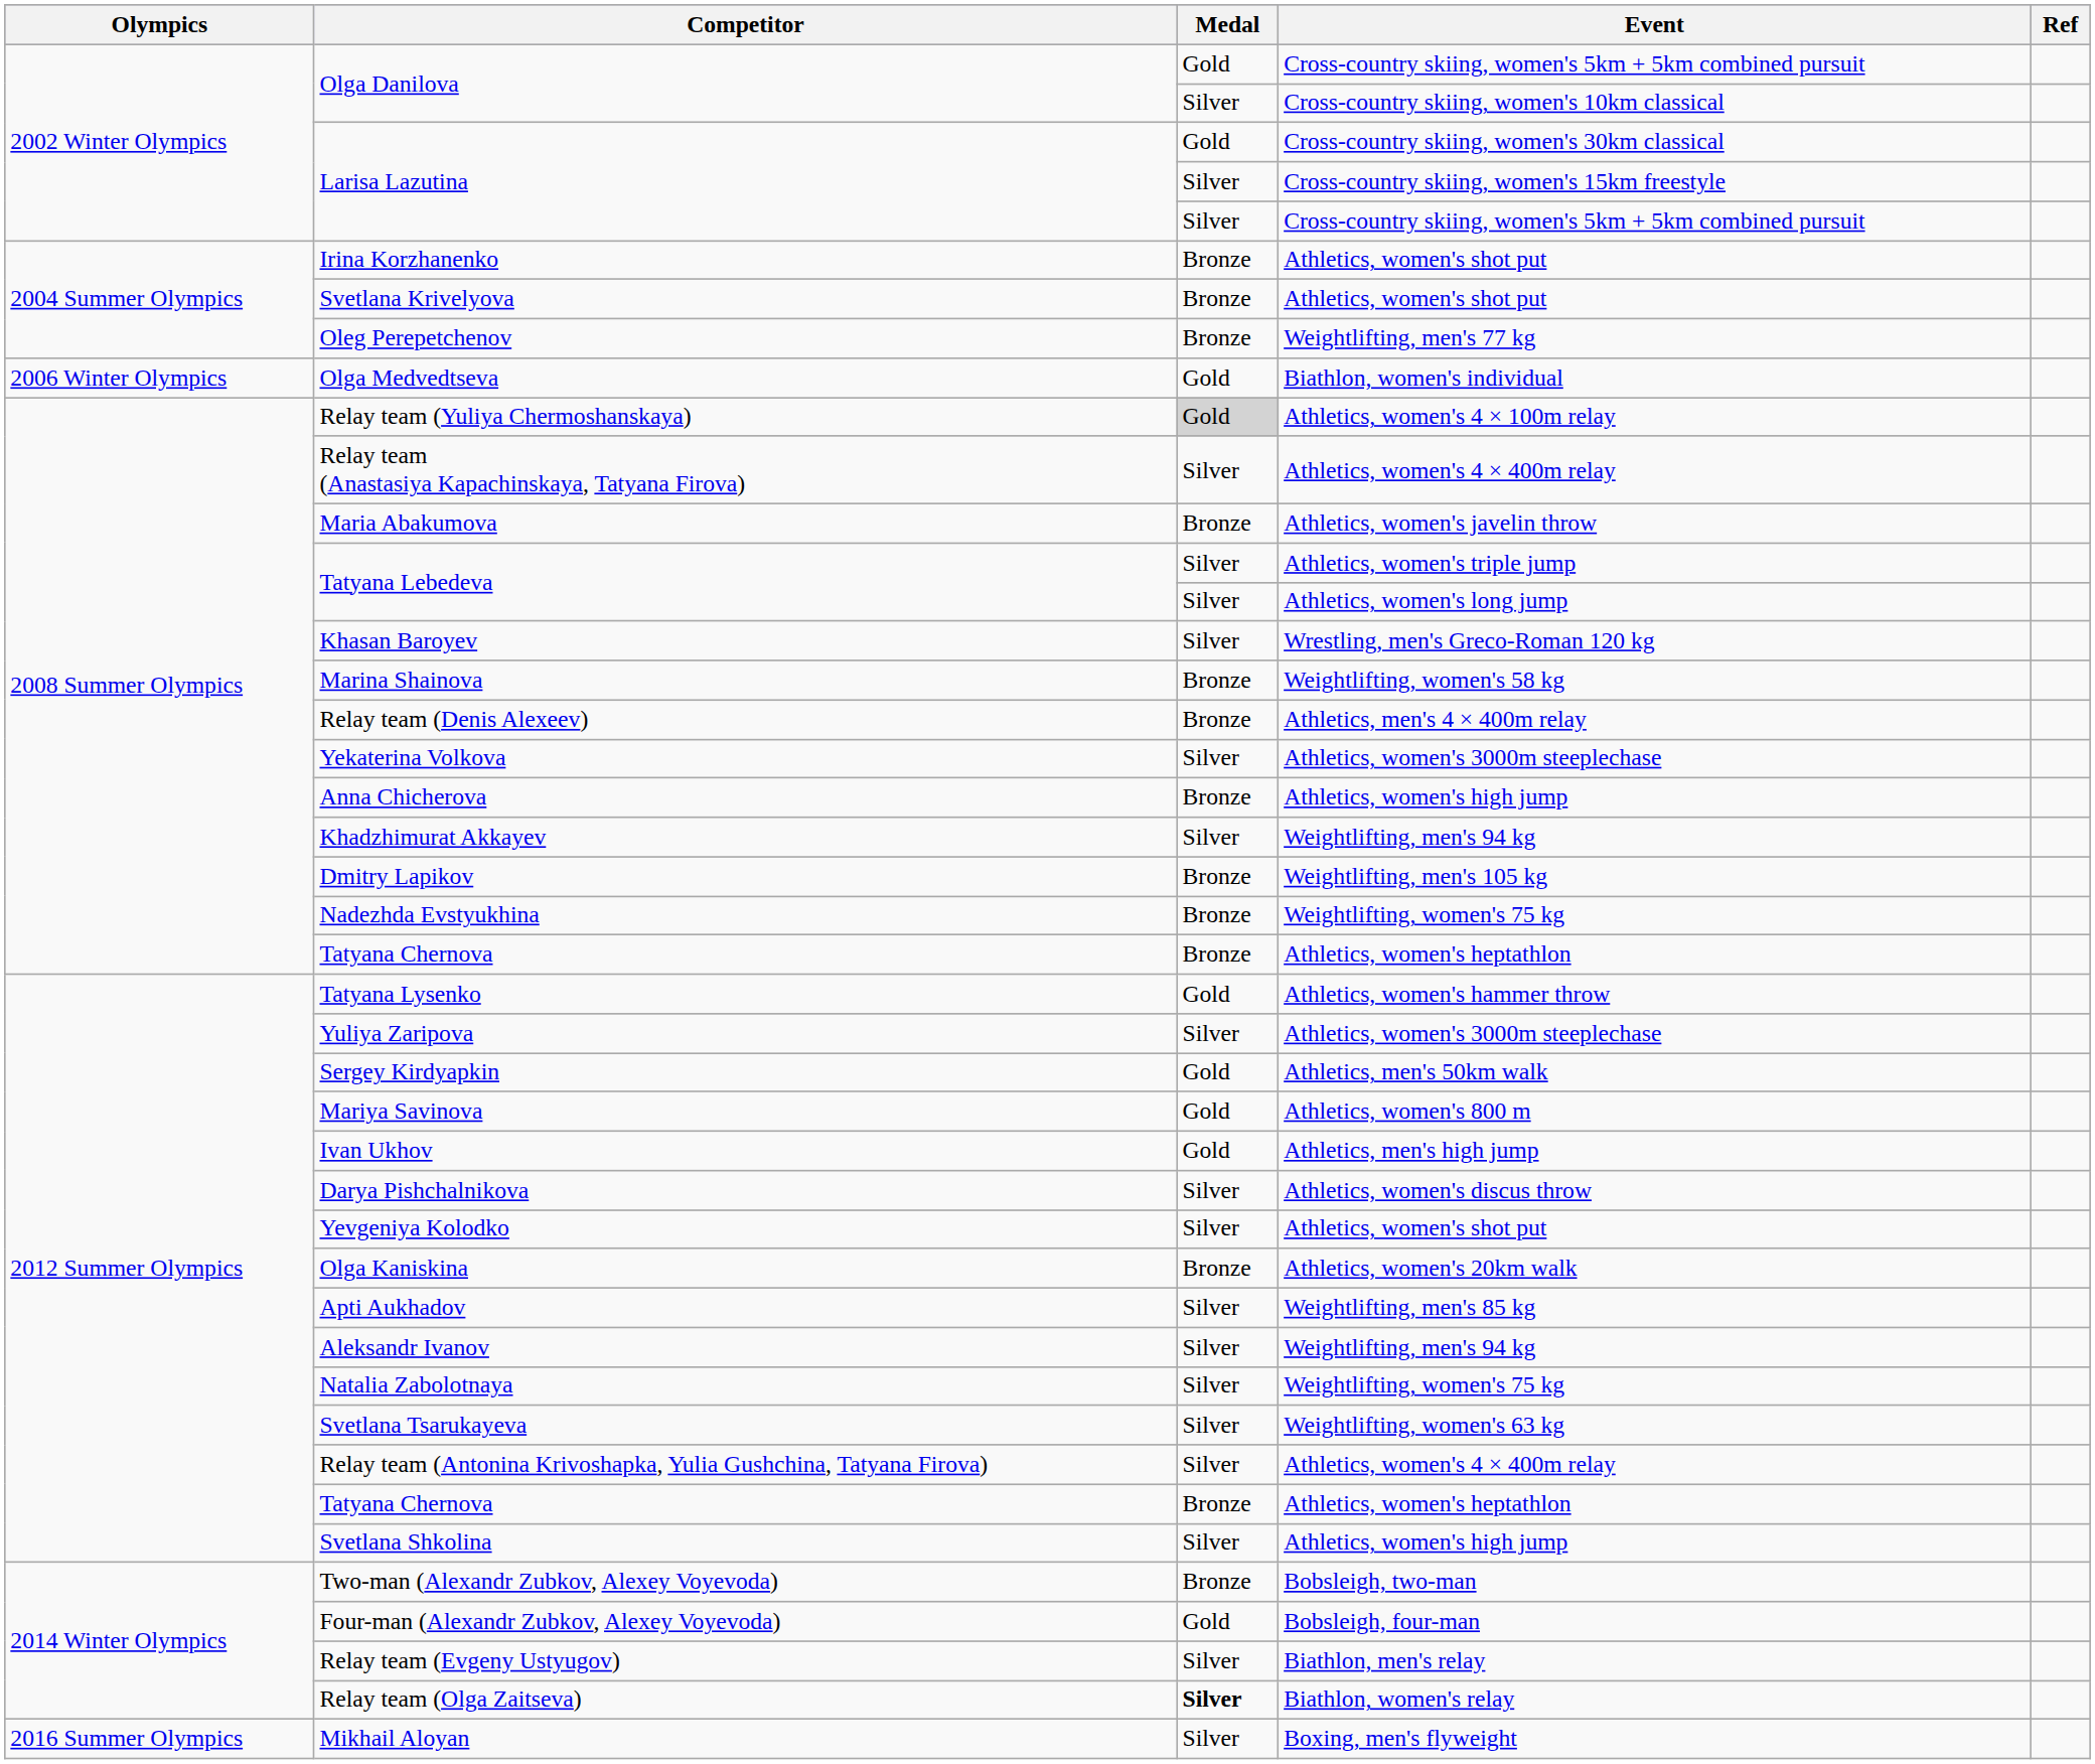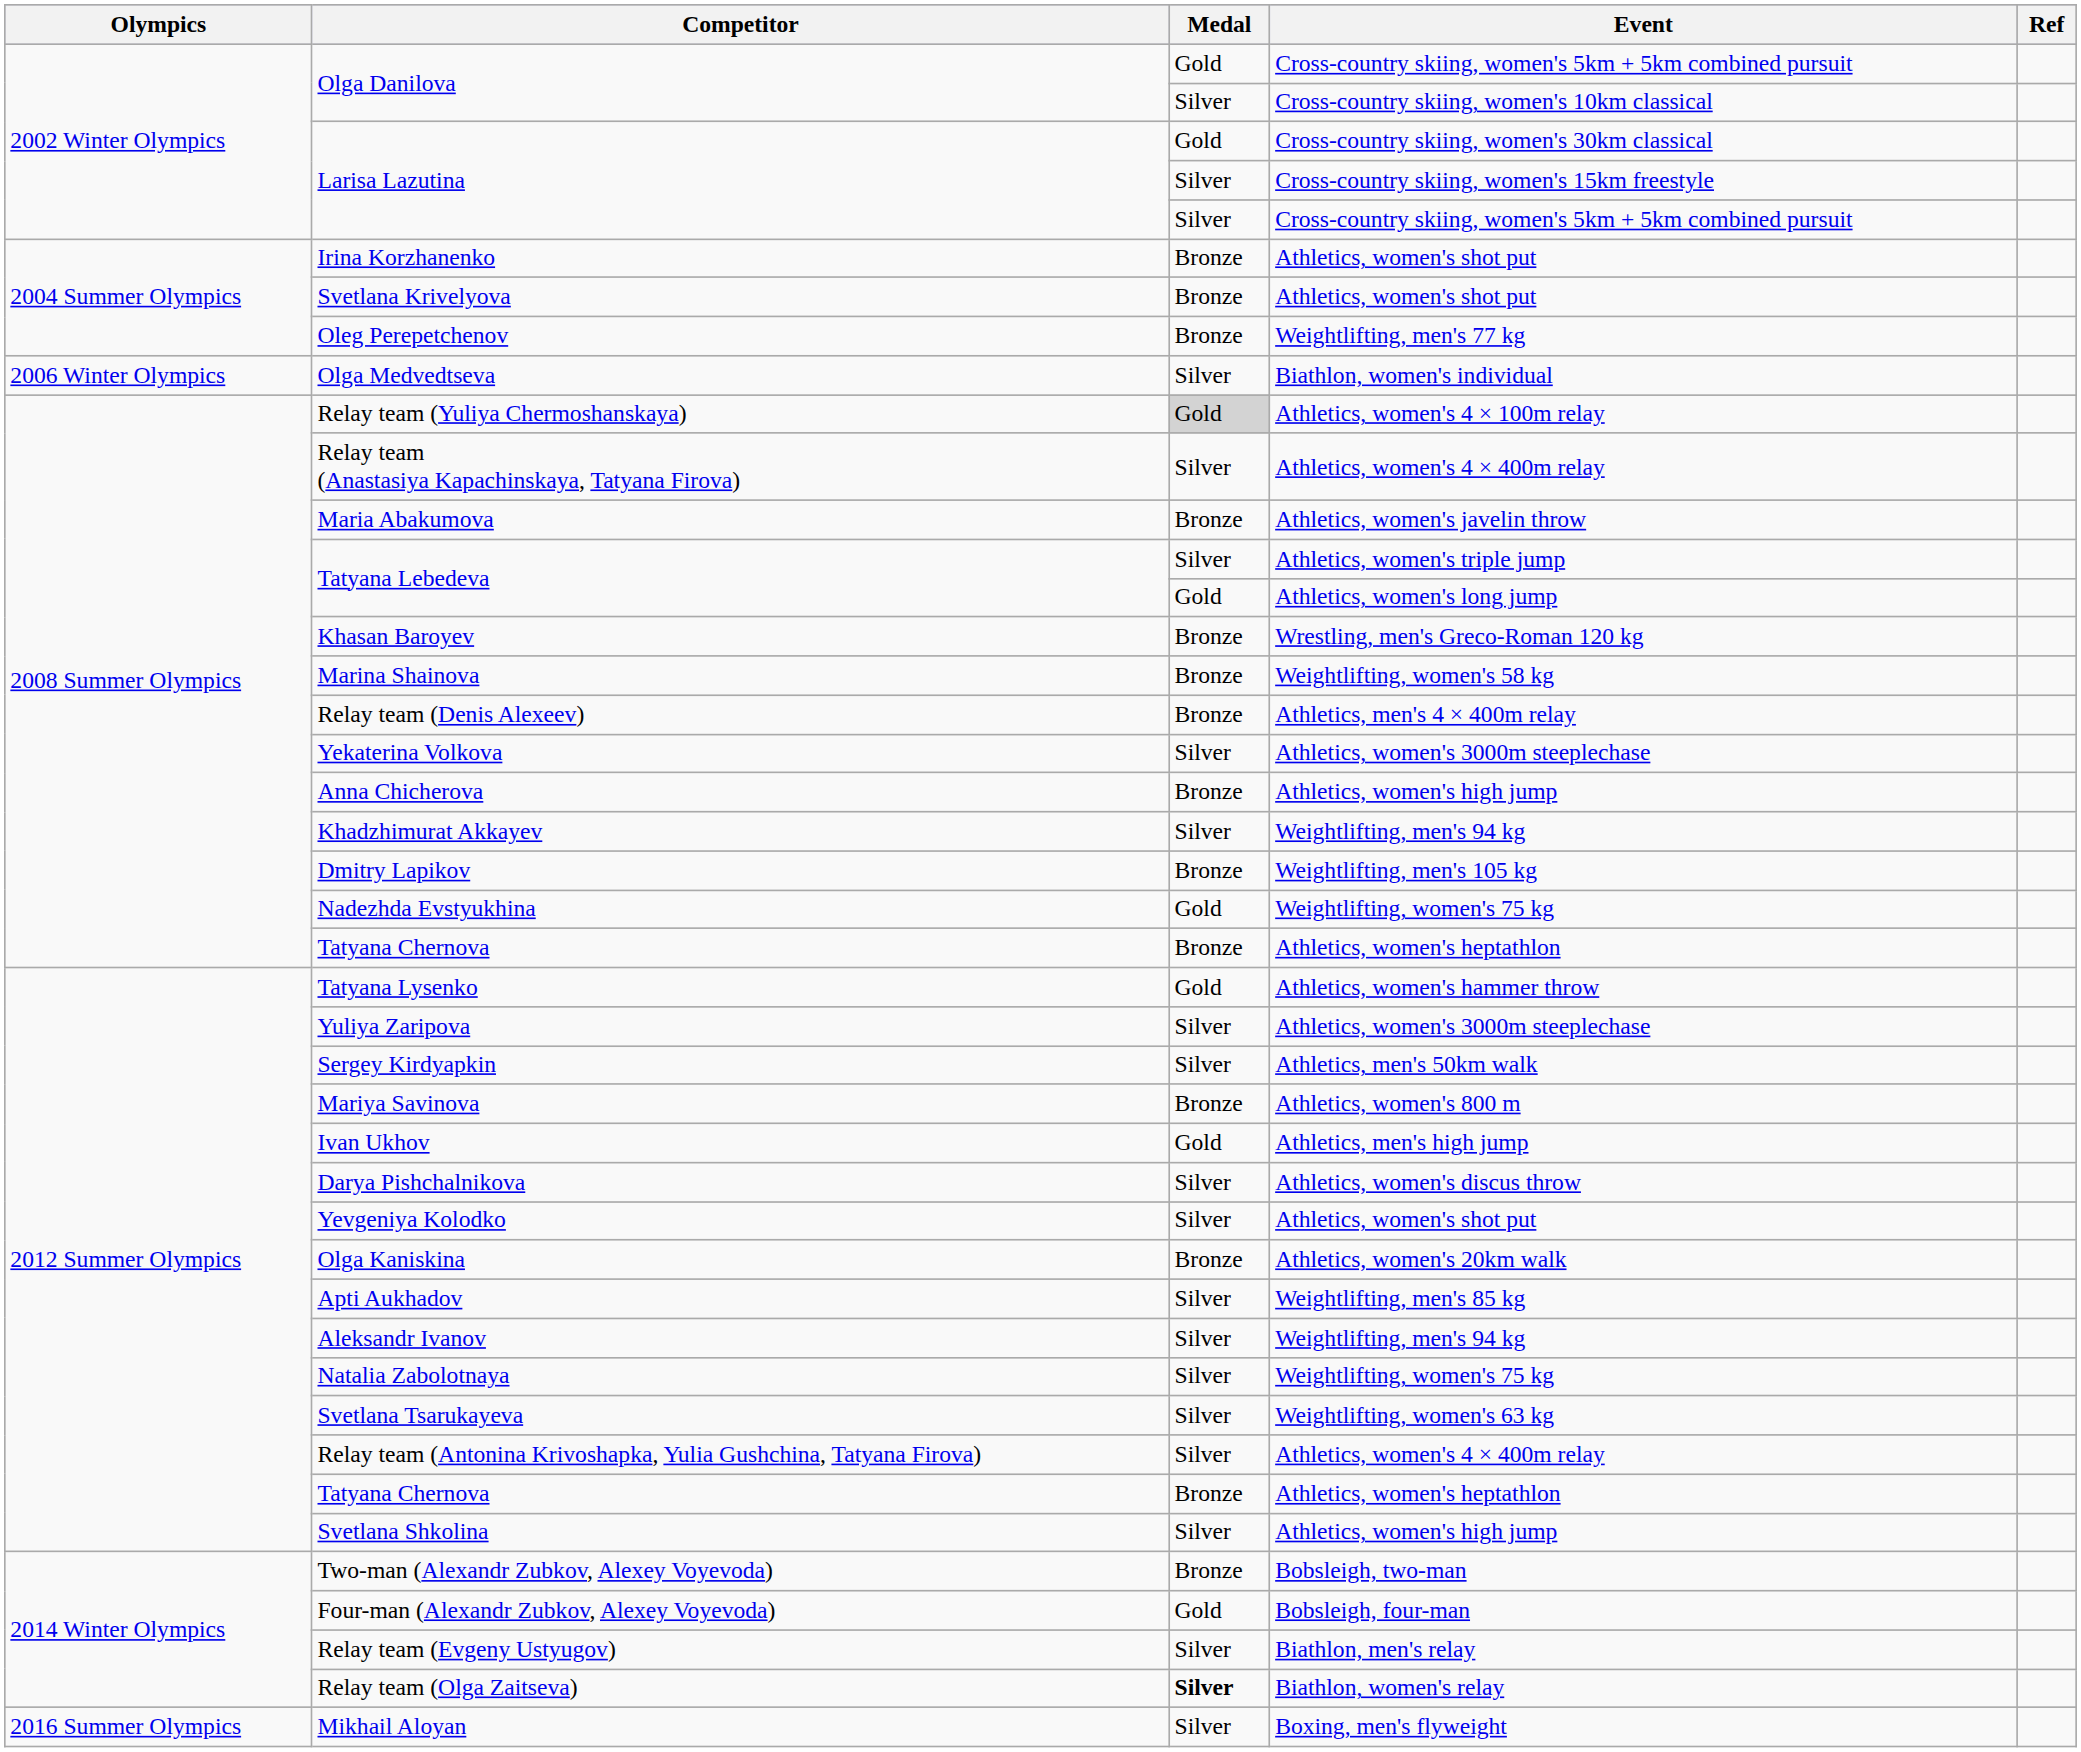Olga Medvedtseva | Medal: Gold -> Silver
Tatyana Lebedeva / Athletics, women's long jump | Medal: Silver -> Gold
Khasan Baroyev | Medal: Silver -> Bronze
Nadezhda Evstyukhina | Medal: Bronze -> Gold
Sergey Kirdyapkin | Medal: Gold -> Silver
Mariya Savinova | Medal: Gold -> Bronze
